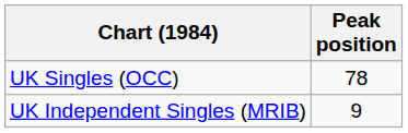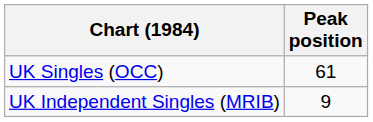UK Singles (OCC) | Peak position: 78 -> 61
